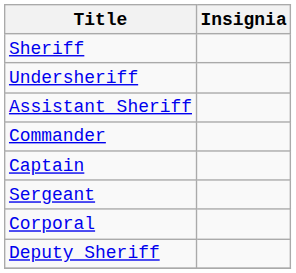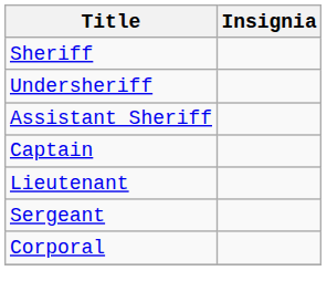- row: Commander
+ row: Lieutenant
- row: Deputy Sheriff
